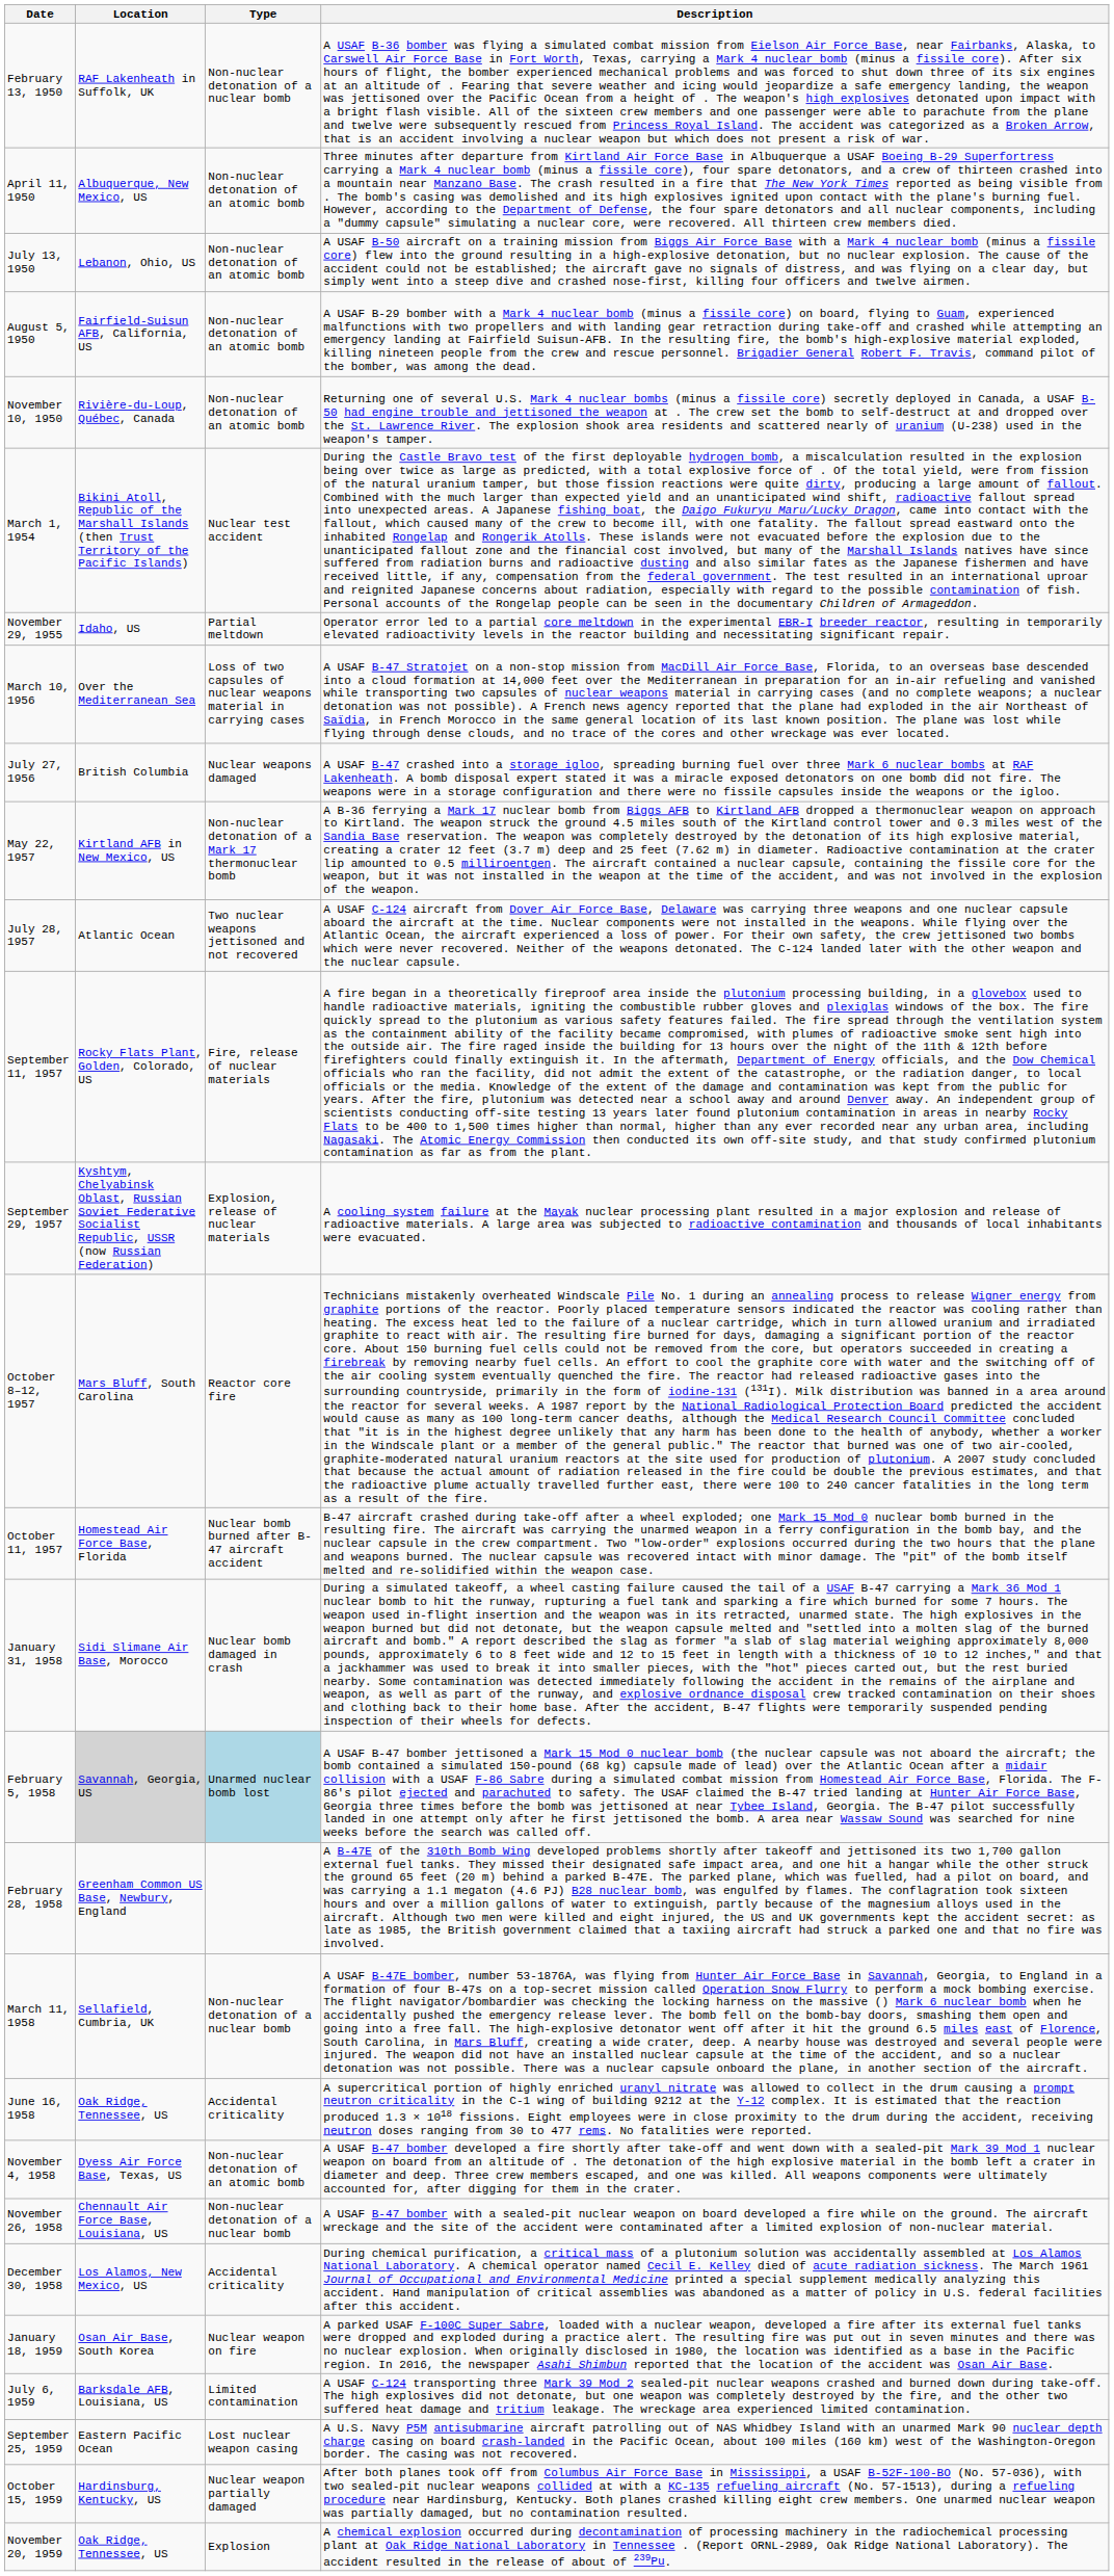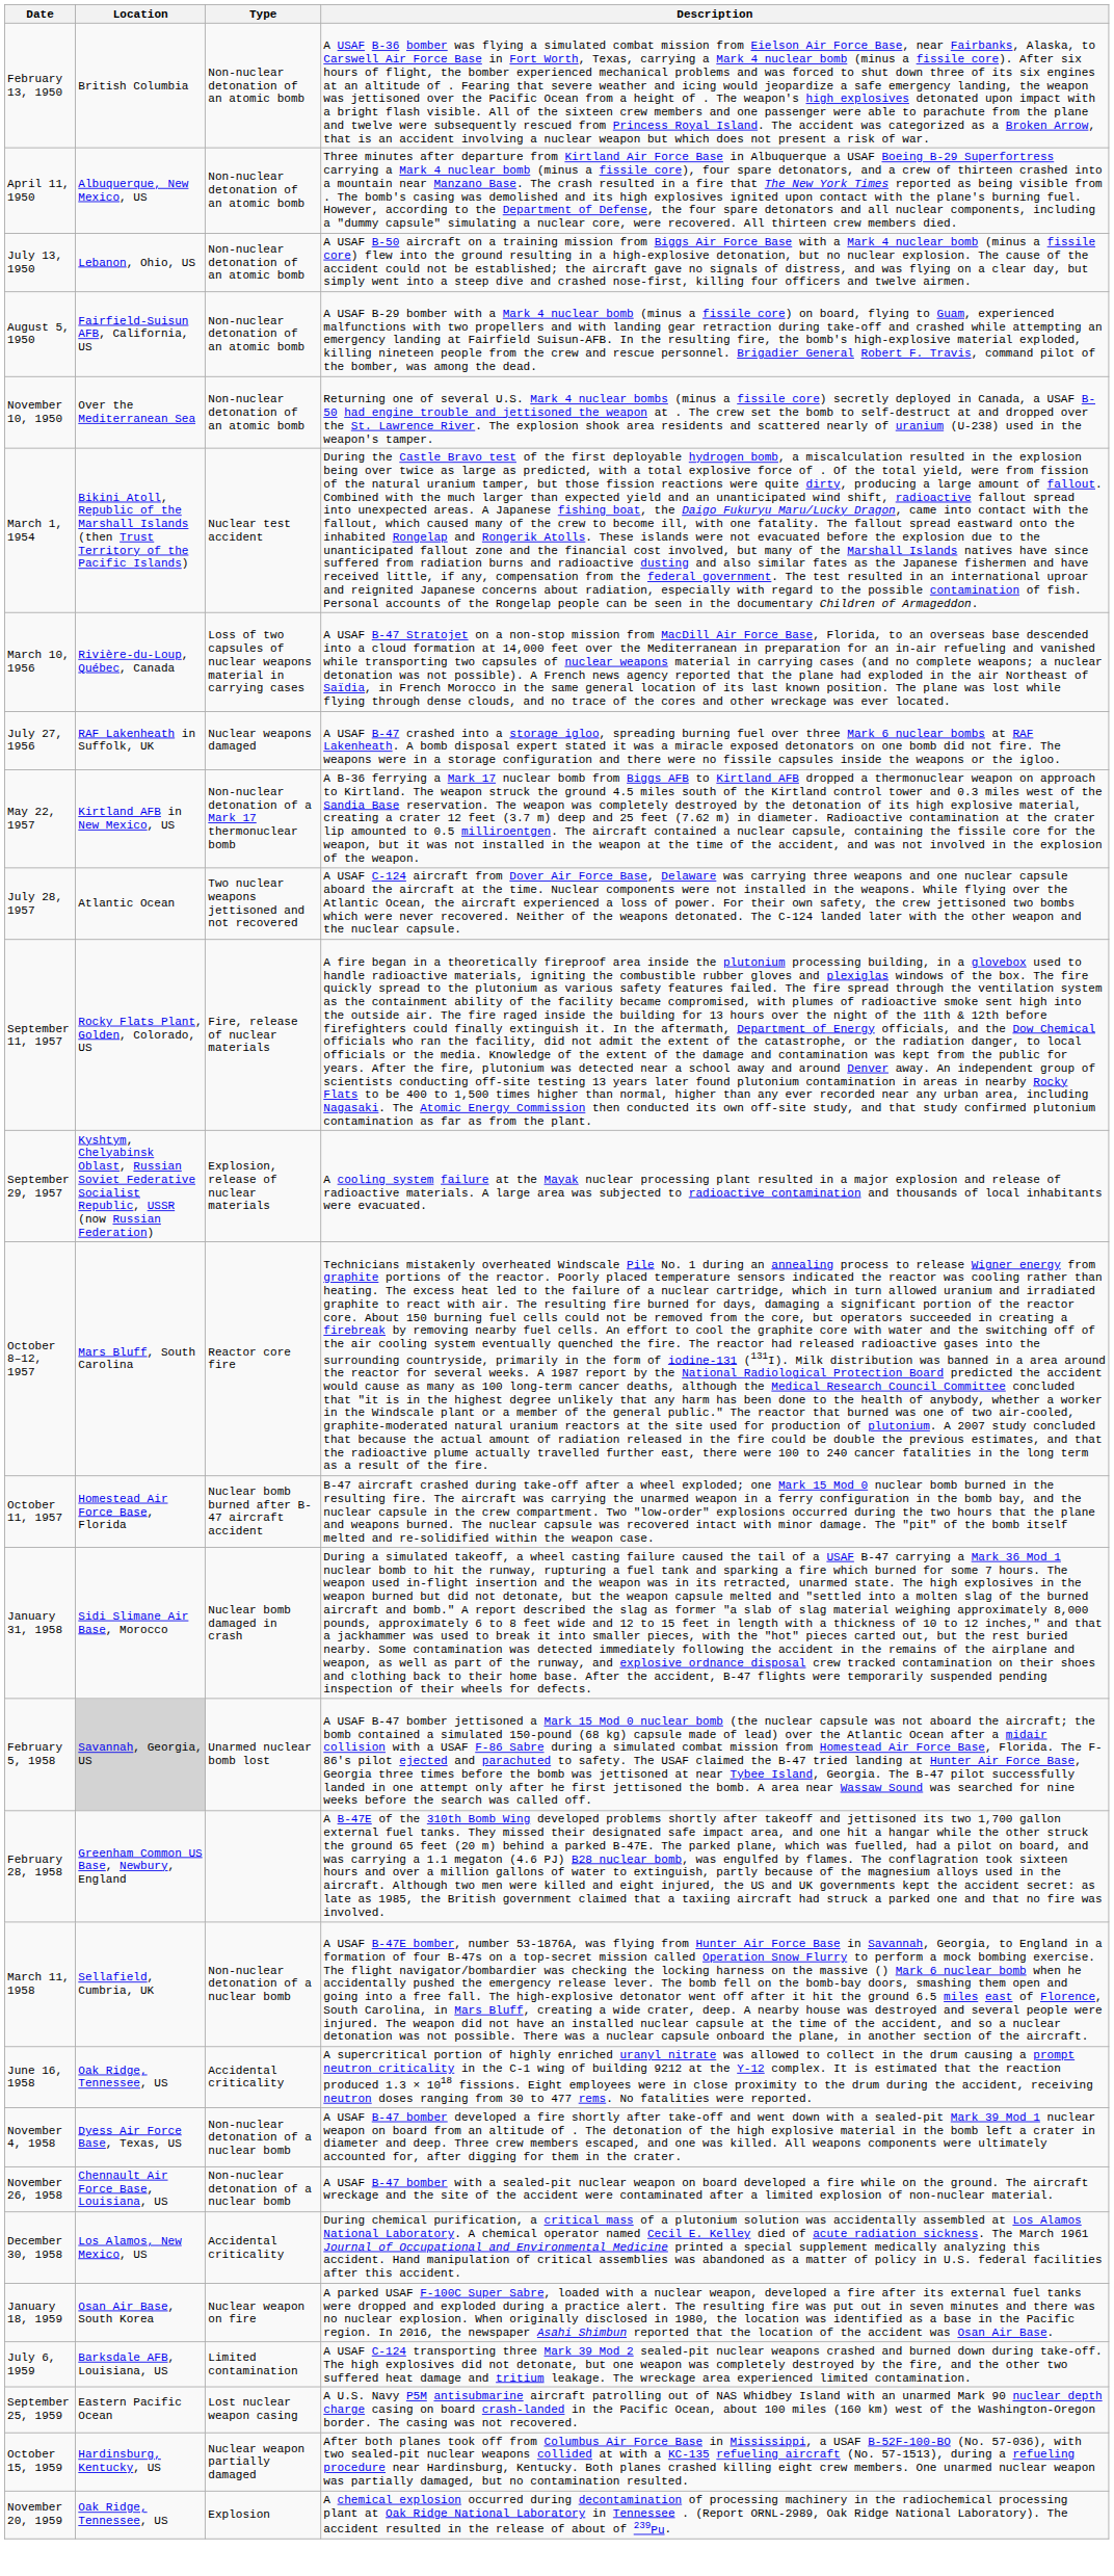February 13, 1950 | Location: RAF Lakenheath in Suffolk, UK -> British Columbia
February 13, 1950 | Type: Non-nuclear detonation of a nuclear bomb -> Non-nuclear detonation of an atomic bomb
November 10, 1950 | Location: Rivière-du-Loup, Québec, Canada -> Over the Mediterranean Sea
- row: November 29, 1955 | Idaho, US | Partial meltdown | Operator error led to a partial core meltdown in the experimental EBR-I breeder reactor, resulting in temporarily elevated radioactivity levels in the reactor building and necessitating significant repair.
March 10, 1956 | Location: Over the Mediterranean Sea -> Rivière-du-Loup, Québec, Canada
July 27, 1956 | Location: British Columbia -> RAF Lakenheath in Suffolk, UK
February 5, 1958 | Type: lightblue background -> no background
November 4, 1958 | Type: Non-nuclear detonation of an atomic bomb -> Non-nuclear detonation of a nuclear bomb
